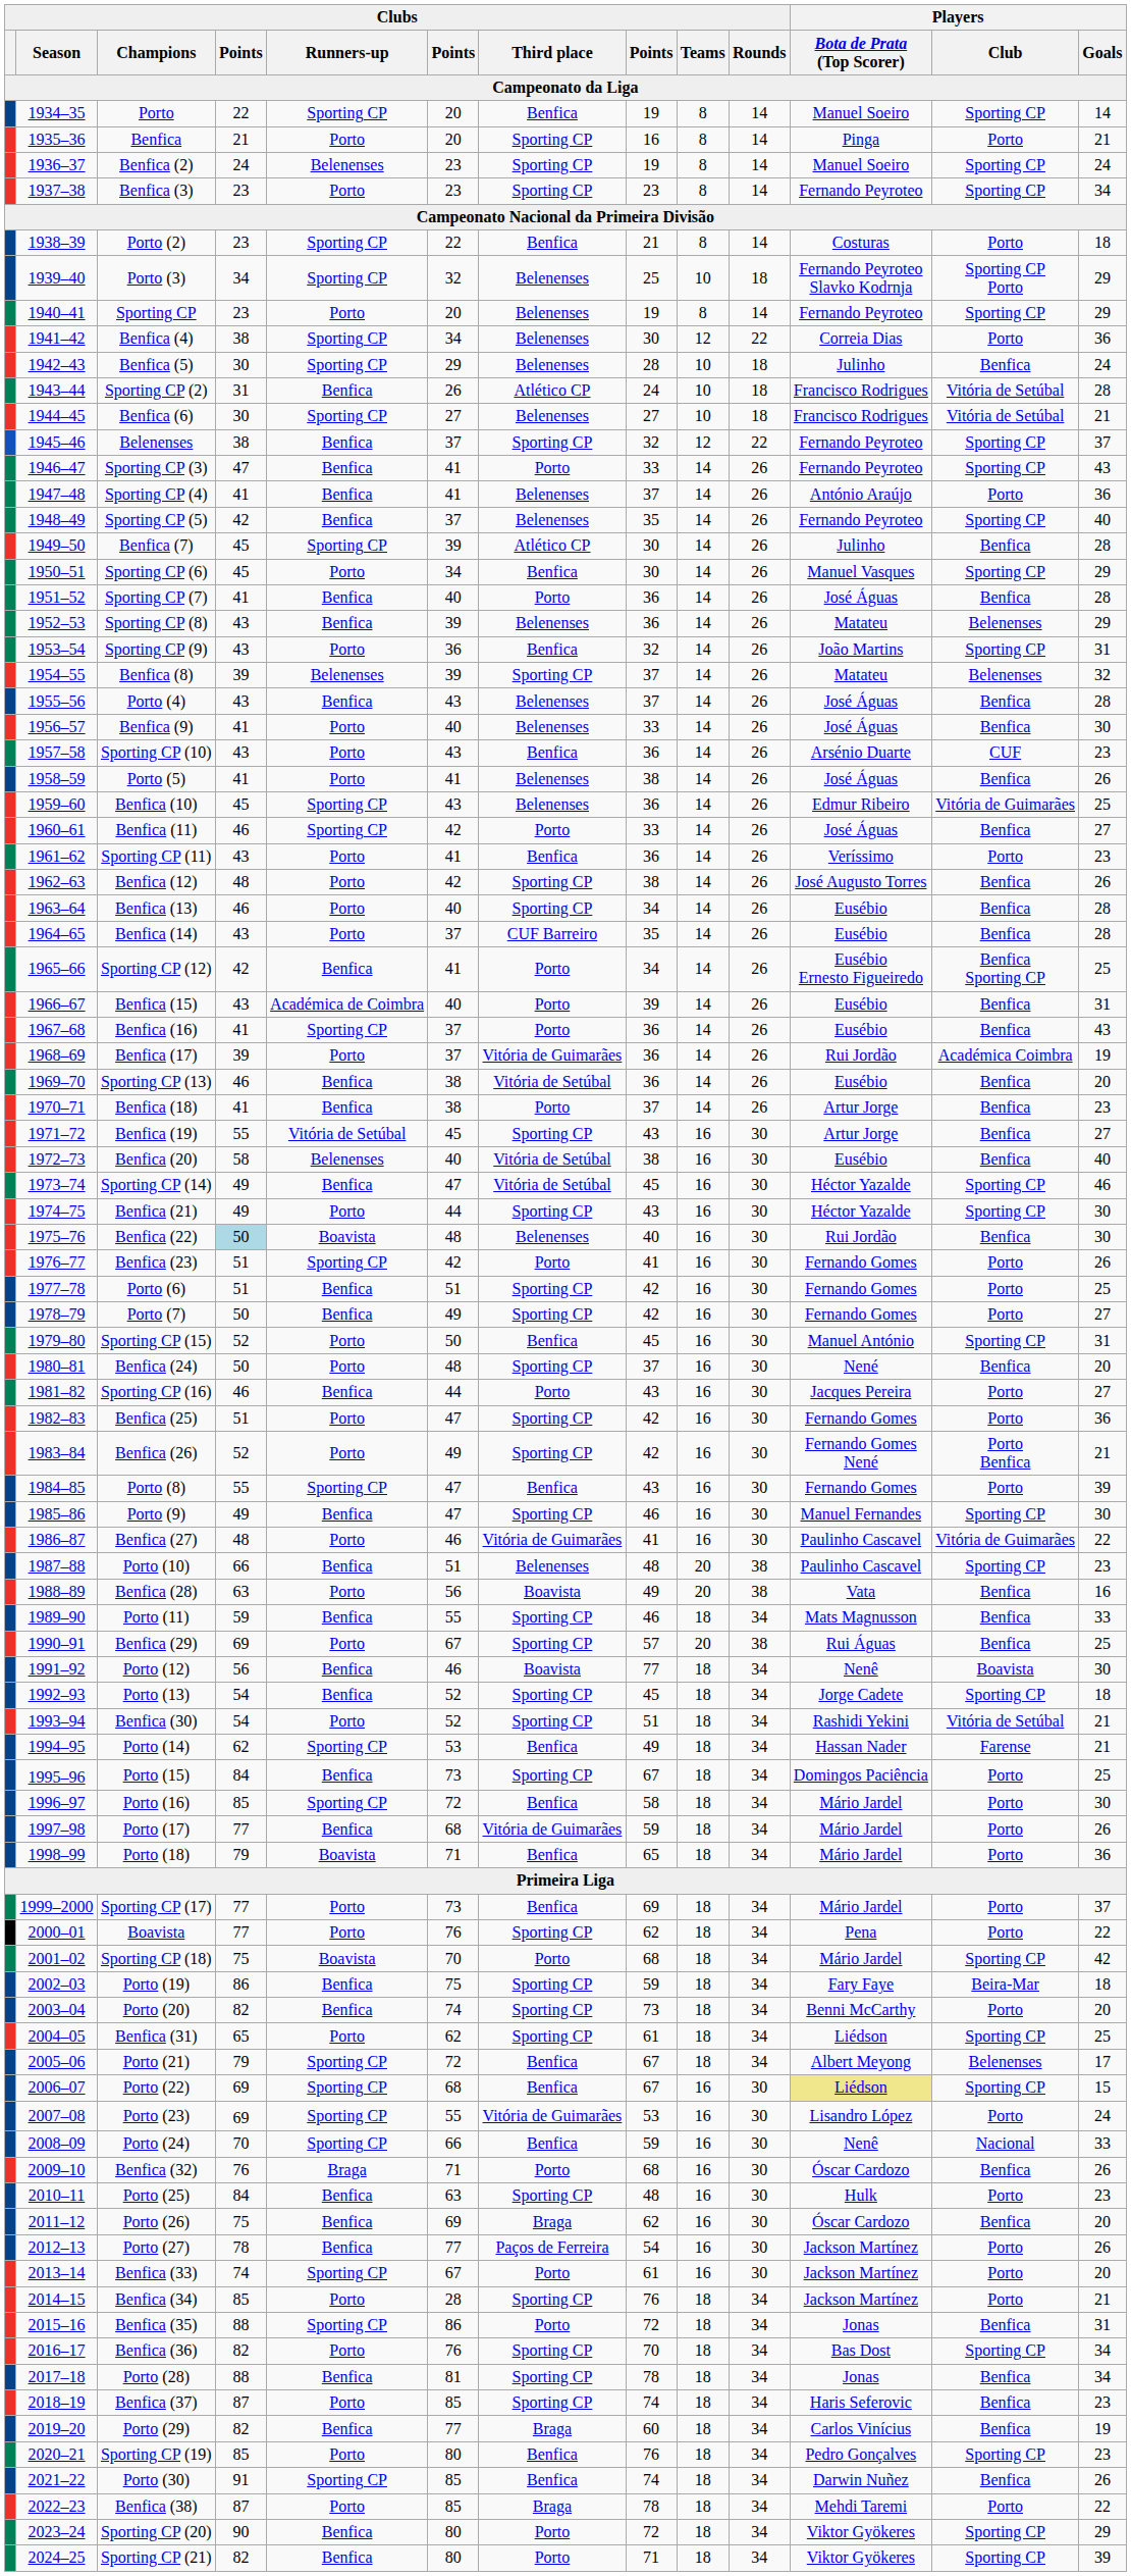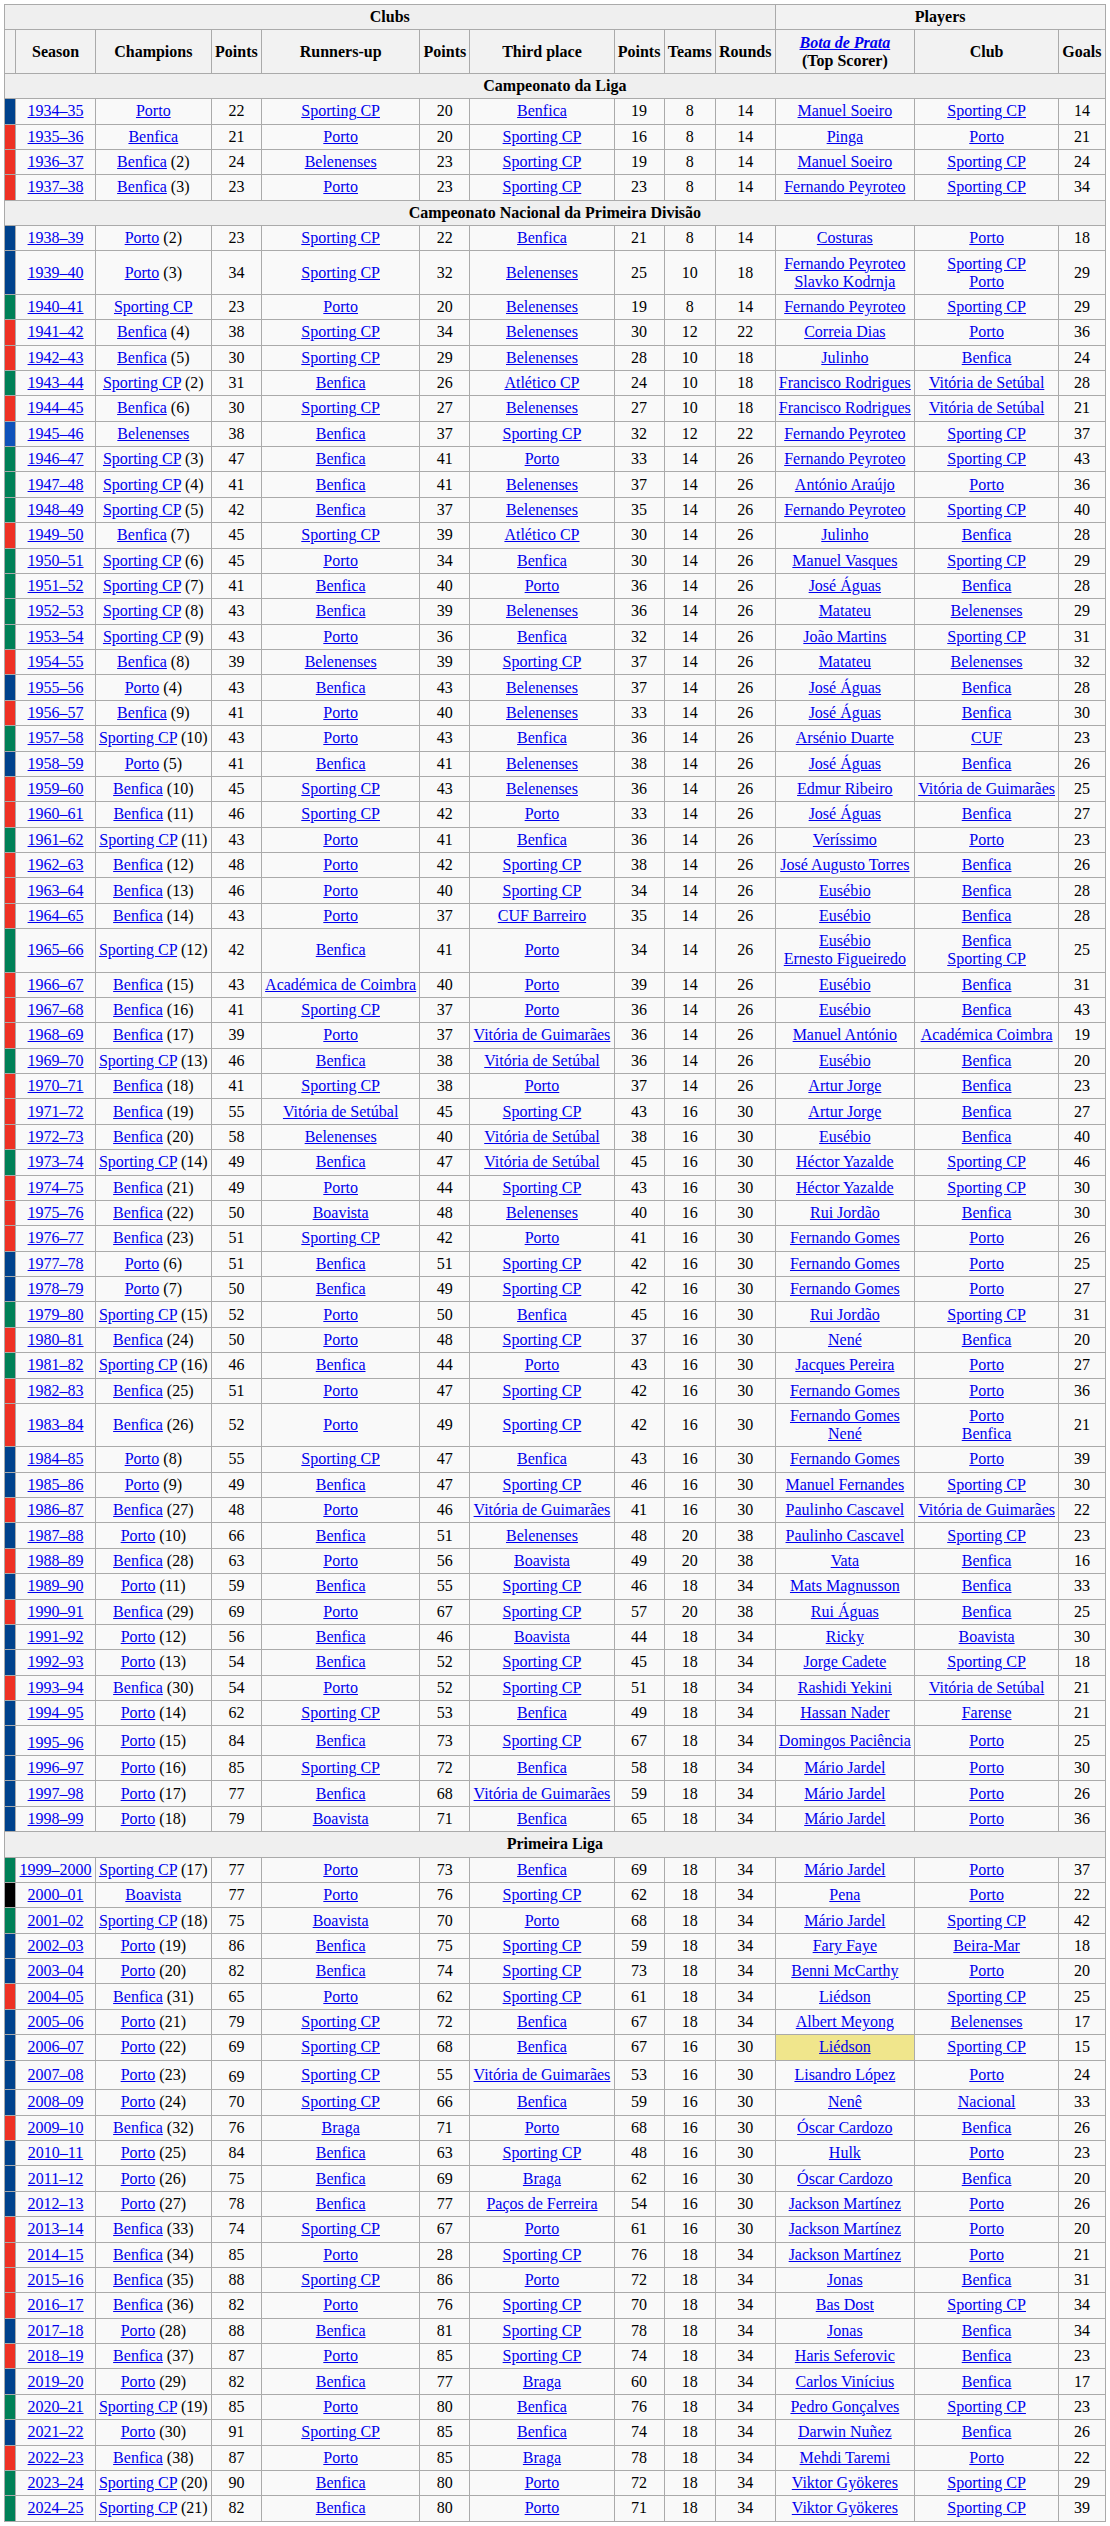Porto (5) | Clubs / Runners-up: Porto -> Benfica
Benfica (17) | Players / Bota de Prata (Top Scorer): Rui Jordão -> Manuel António
Benfica (18) | Clubs / Runners-up: Benfica -> Sporting CP
Benfica (22) | column 4: lightblue background -> no background
Sporting CP (15) | Players / Bota de Prata (Top Scorer): Manuel António -> Rui Jordão
Porto (12) | column 8: 77 -> 44
Porto (12) | Players / Bota de Prata (Top Scorer): Nenê -> Ricky
Porto (29) | Players / Goals: 19 -> 17
